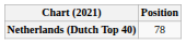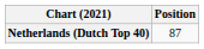Netherlands (Dutch Top 40) | Position: 78 -> 87
